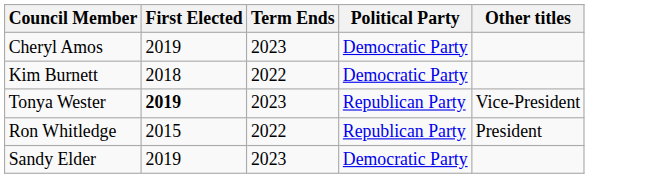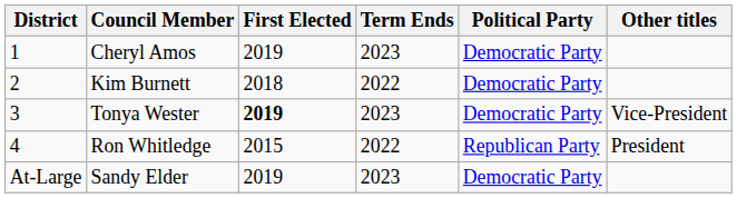+ column: District | 1 | 2 | 3 | 4 | At-Large
Tonya Wester | Political Party: Republican Party -> Democratic Party
